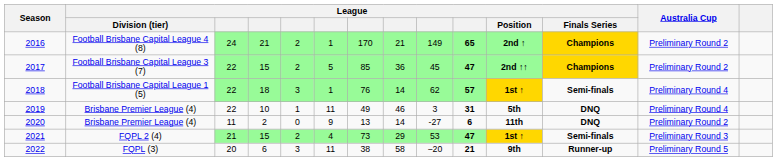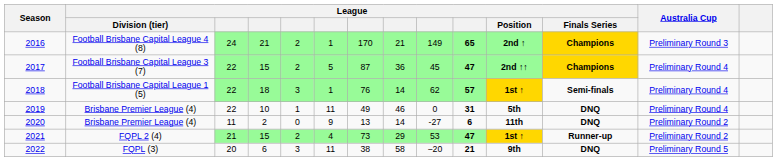2016 | Australia Cup: Preliminary Round 2 -> Preliminary Round 3
2017 | column 7: 85 -> 87
2017 | Australia Cup: Preliminary Round 2 -> Preliminary Round 4
2019 | column 9: 3 -> 0
2021 | League / Finals Series: Semi-finals -> Runner-up
2021 | Australia Cup: Preliminary Round 3 -> Preliminary Round 2
2022 | League / Finals Series: Runner-up -> DNQ
